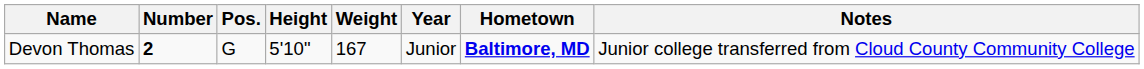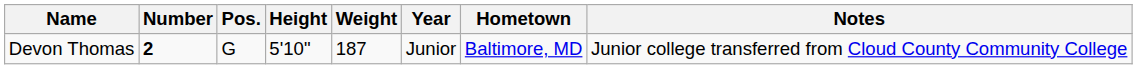Devon Thomas | Weight: 167 -> 187
Devon Thomas | Hometown: bold -> normal
